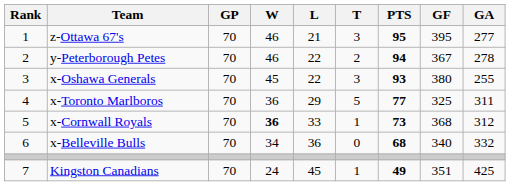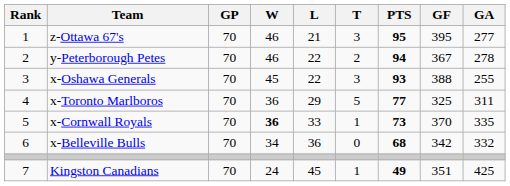x-Oshawa Generals | GF: 380 -> 388
x-Cornwall Royals | GF: 368 -> 370
x-Cornwall Royals | GA: 312 -> 335
x-Belleville Bulls | GF: 340 -> 342
